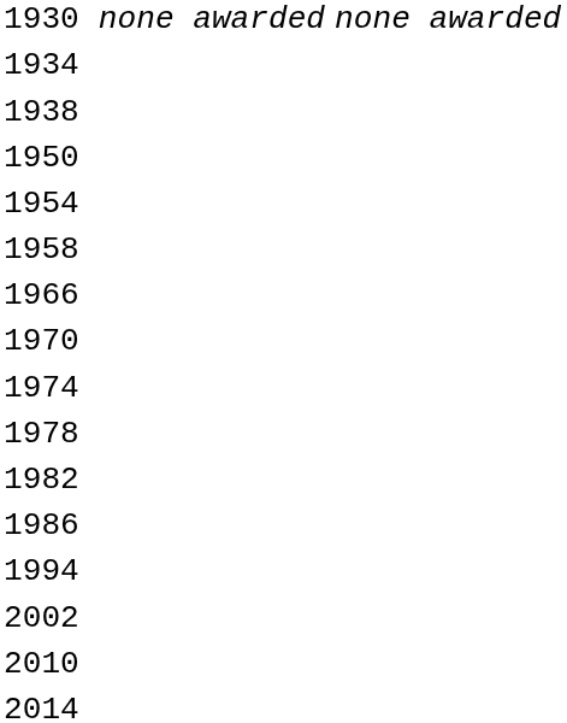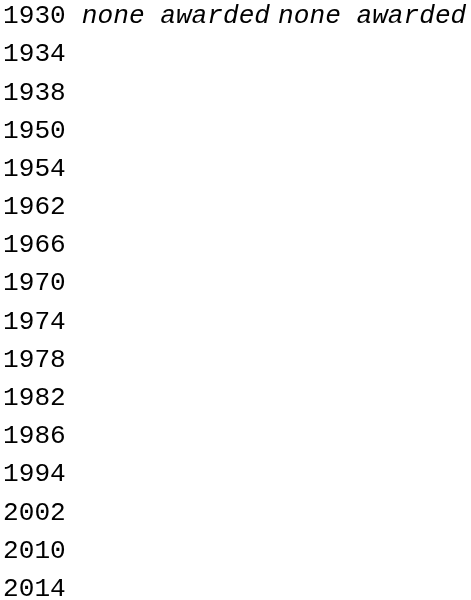- row: 1958
+ row: 1962
